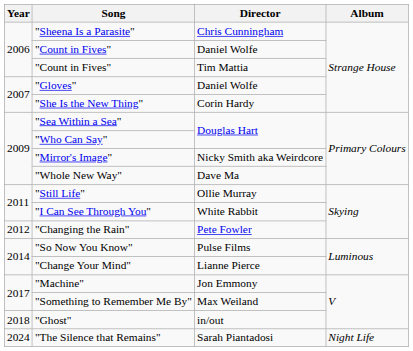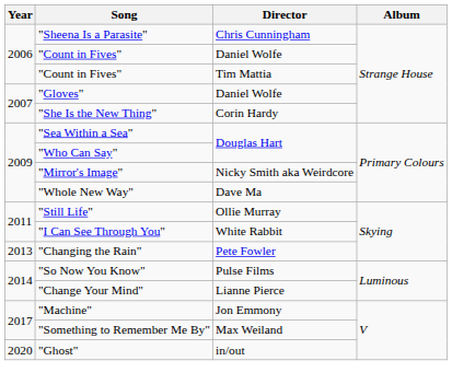"Changing the Rain" | Year: 2012 -> 2013
"Ghost" | Year: 2018 -> 2020
- row: 2024 | "The Silence that Remains" | Sarah Piantadosi | Night Life
